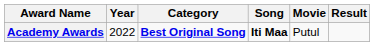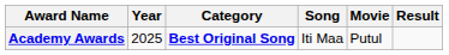Academy Awards | Year: 2022 -> 2025
Academy Awards | Song: bold -> normal
